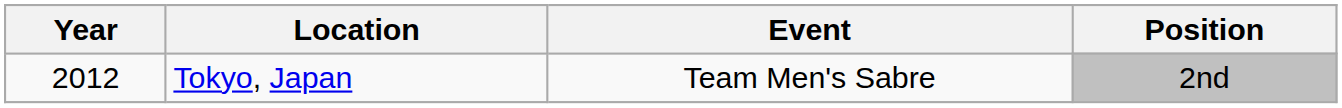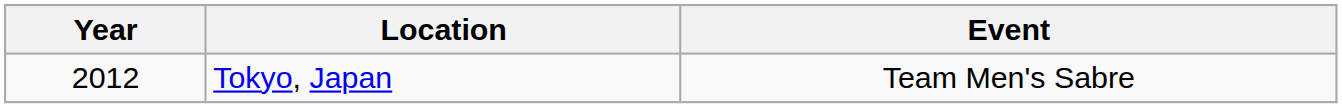- column: Position | 2nd
